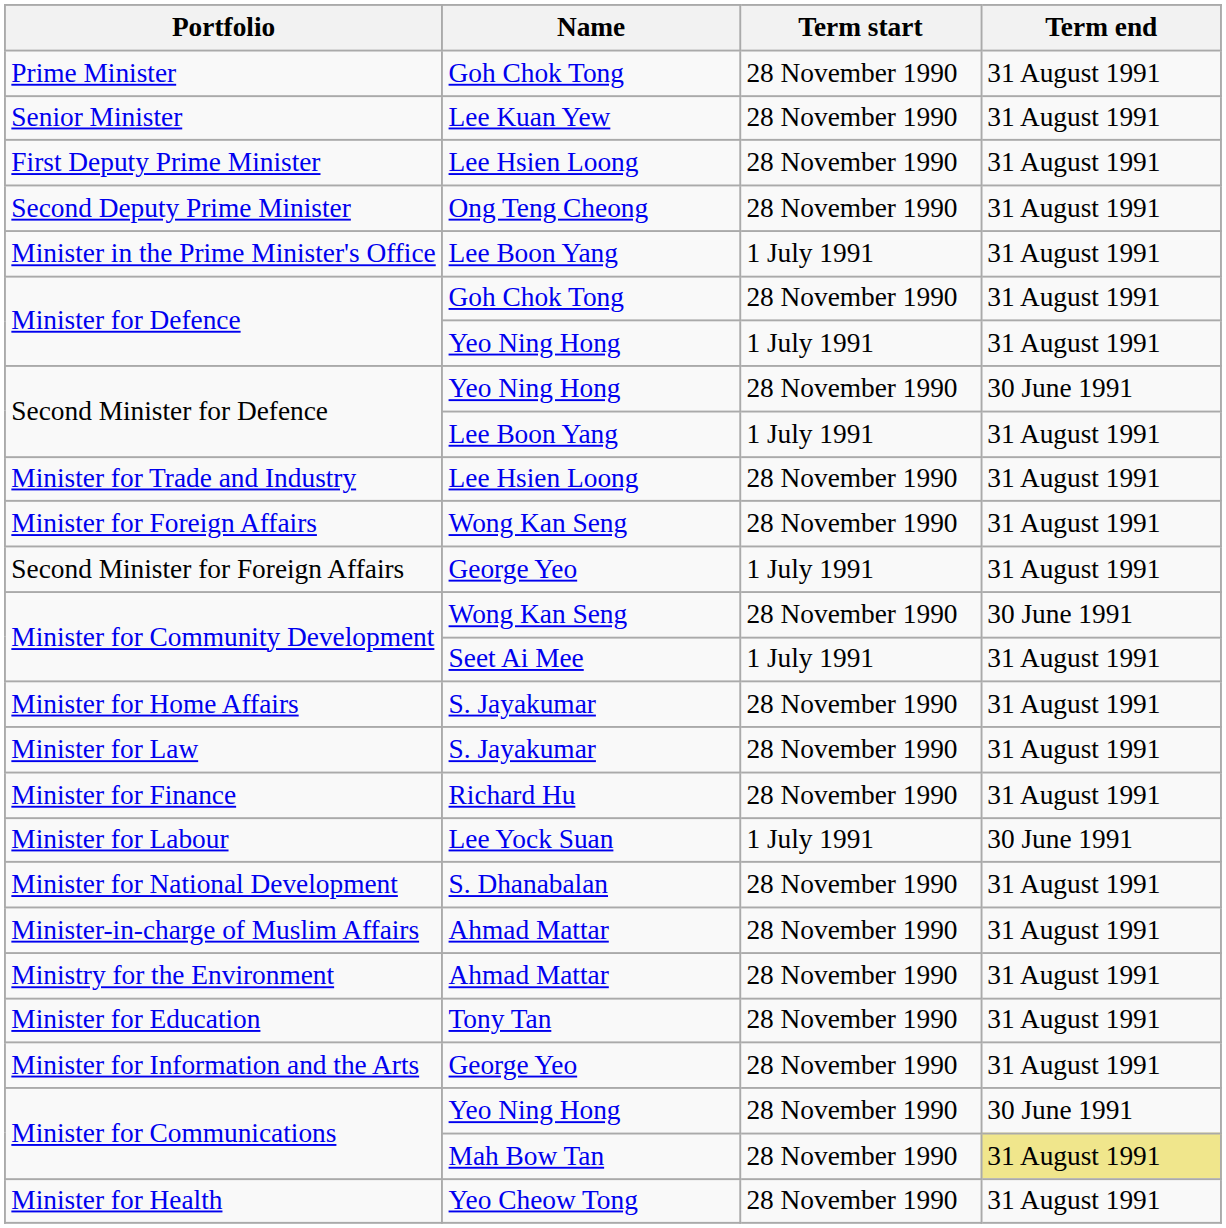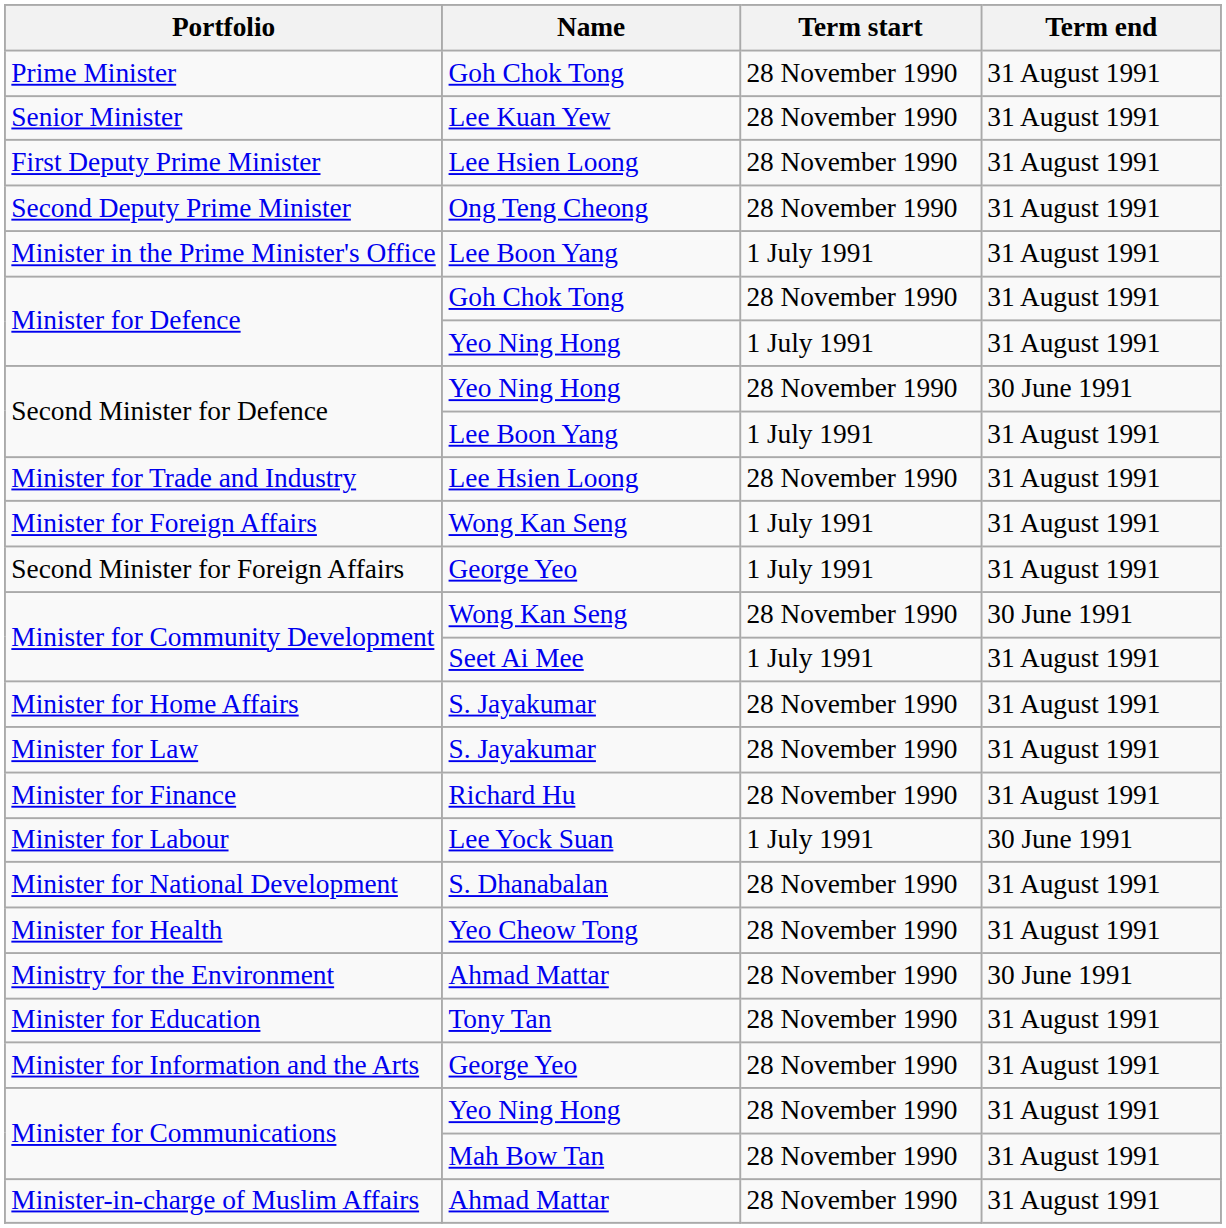Minister for Foreign Affairs | Term start: 28 November 1990 -> 1 July 1991
rows swapped: Minister for Health <-> Minister-in-charge of Muslim Affairs
Ministry for the Environment | Term end: 31 August 1991 -> 30 June 1991
Minister for Communications / Yeo Ning Hong | Term end: 30 June 1991 -> 31 August 1991
Minister for Communications / Mah Bow Tan | Term end: khaki background -> no background
